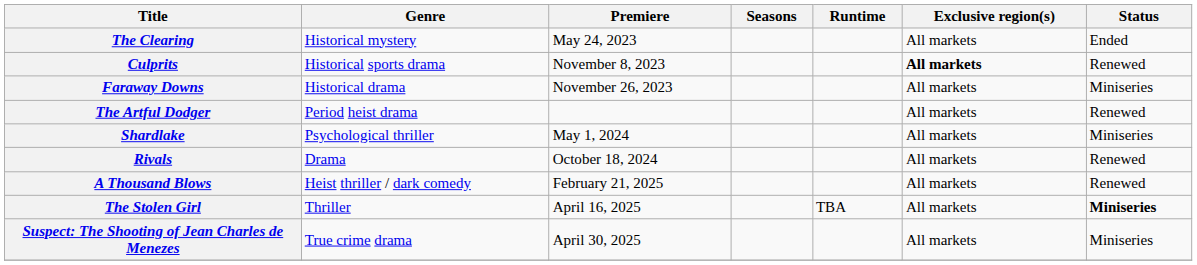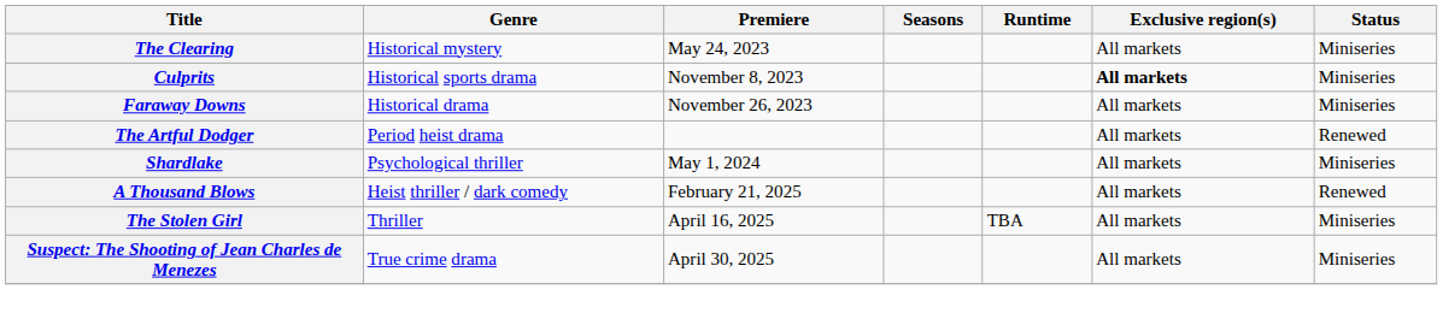The Clearing | Status: Ended -> Miniseries
Culprits | Status: Renewed -> Miniseries
- row: Rivals | Drama | October 18, 2024 | All markets | Renewed
The Stolen Girl | Status: bold -> normal
